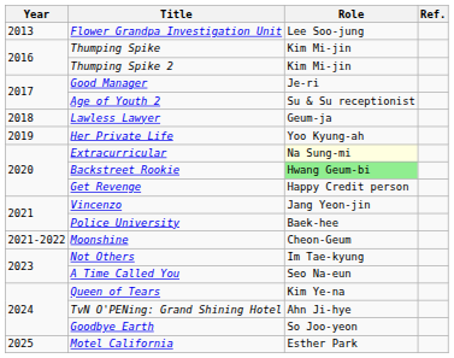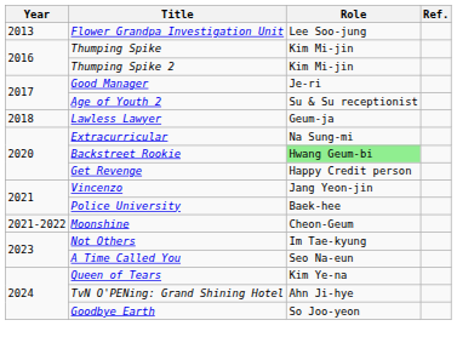- row: 2019 | Her Private Life | Yoo Kyung-ah
Extracurricular | Role: lightyellow background -> no background
- row: 2025 | Motel California | Esther Park
